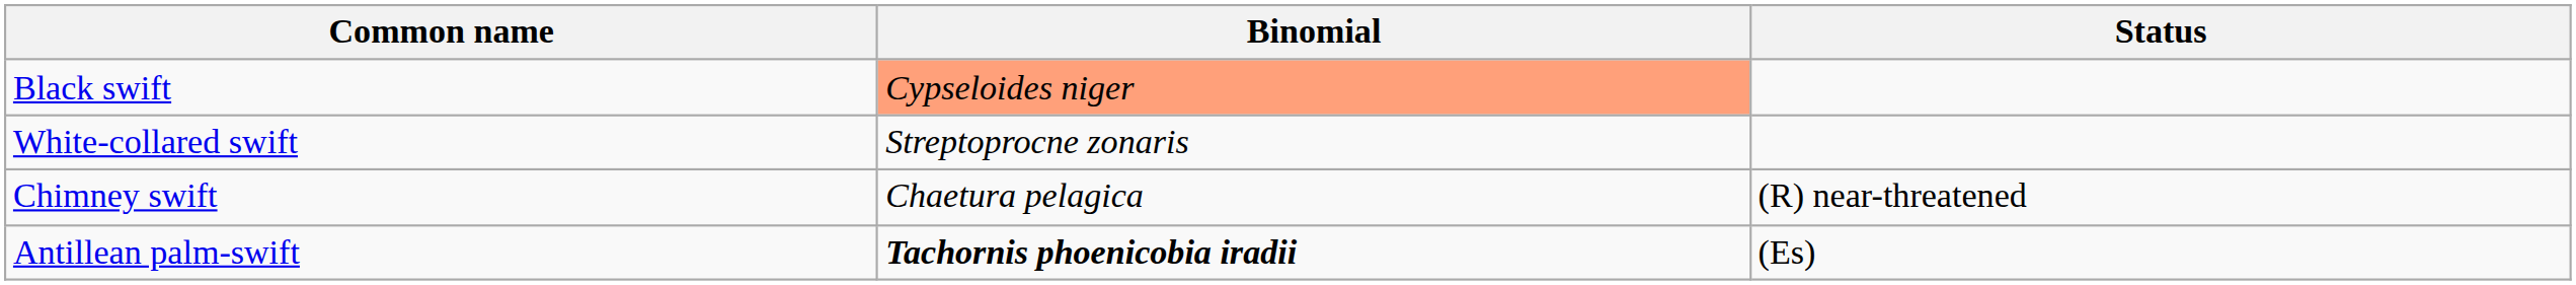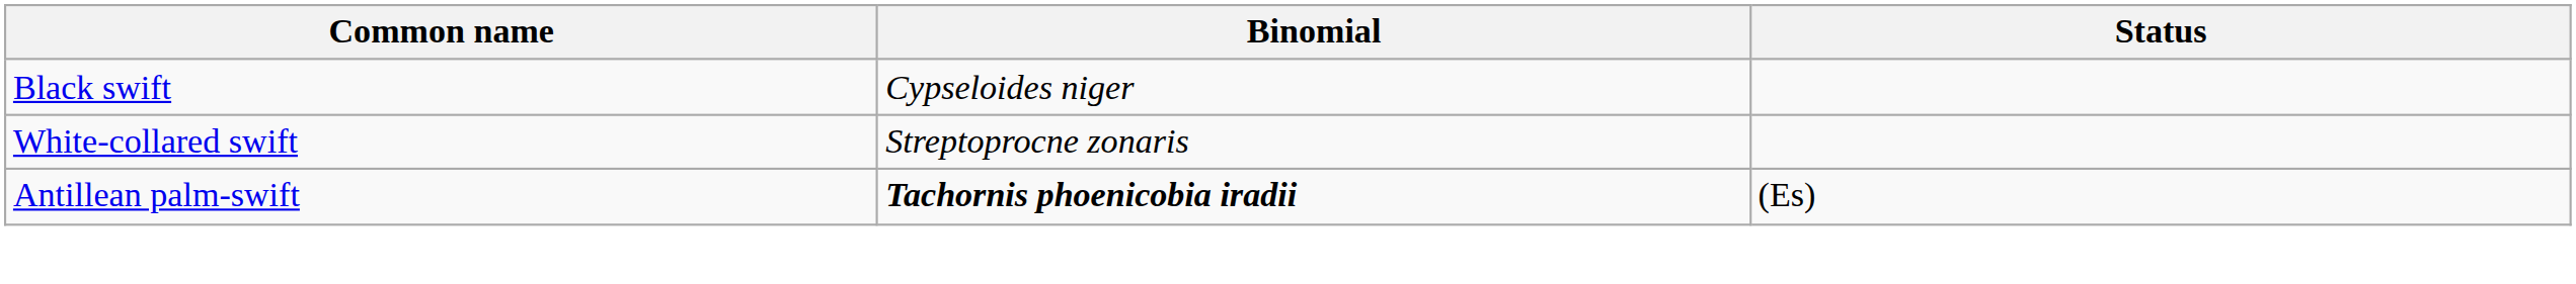Black swift | Binomial: lightsalmon background -> no background
- row: Chimney swift | Chaetura pelagica | (R) near-threatened
